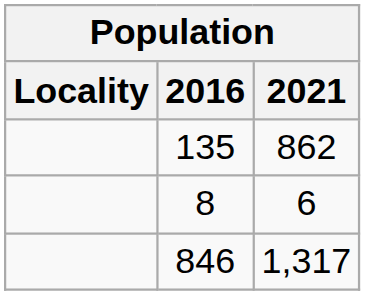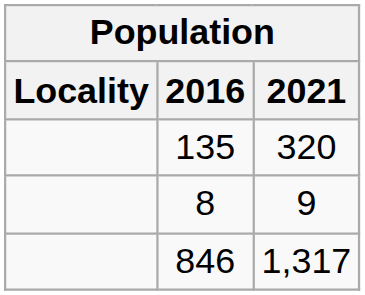135 | 2021: 862 -> 320
8 | 2021: 6 -> 9
